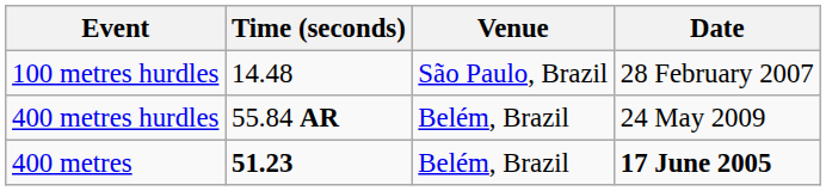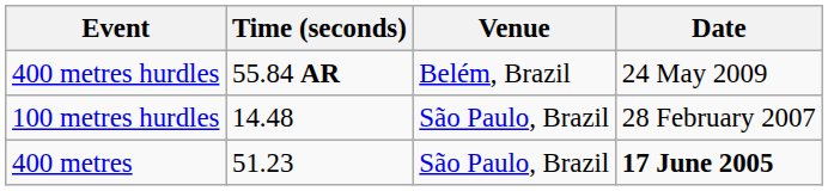rows swapped: 100 metres hurdles <-> 400 metres hurdles
400 metres | Time (seconds): bold -> normal
400 metres | Venue: Belém, Brazil -> São Paulo, Brazil
